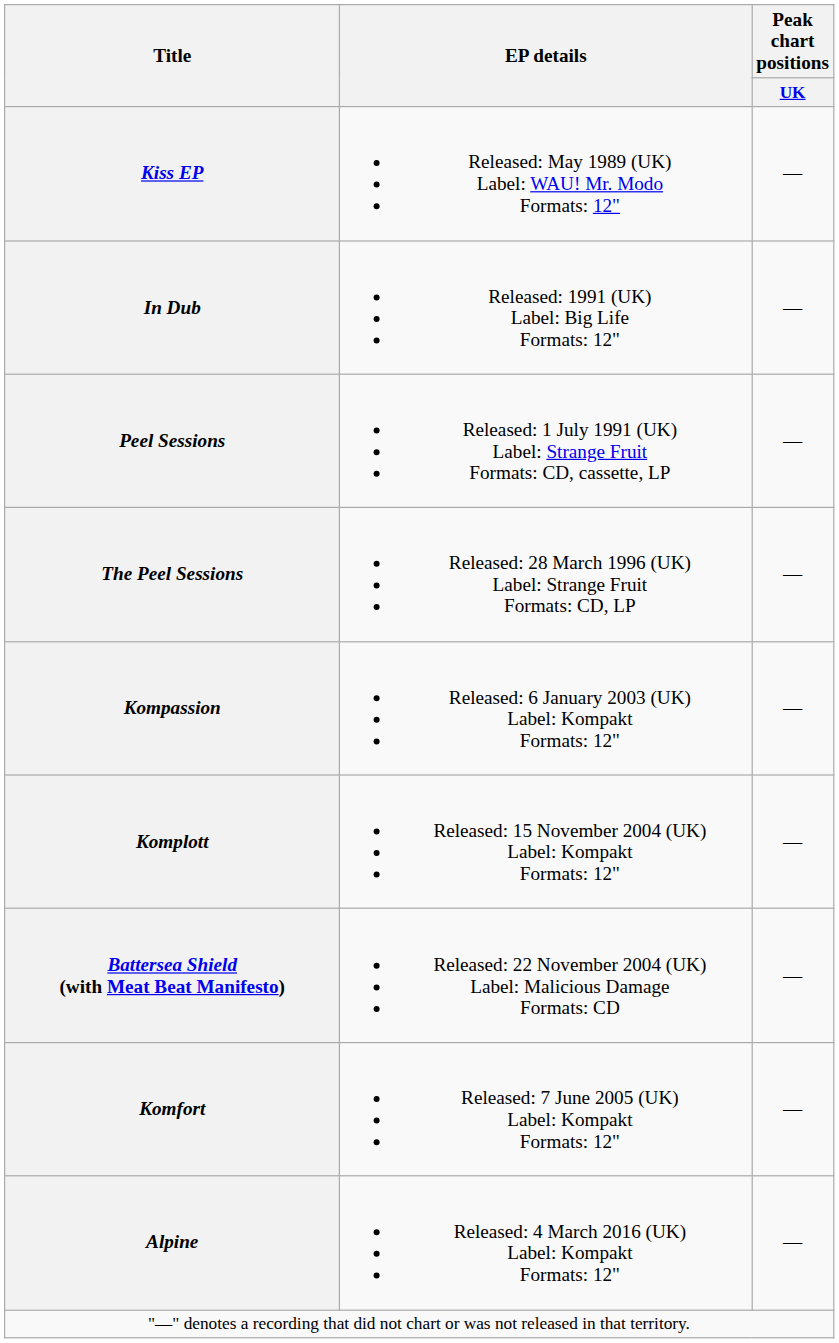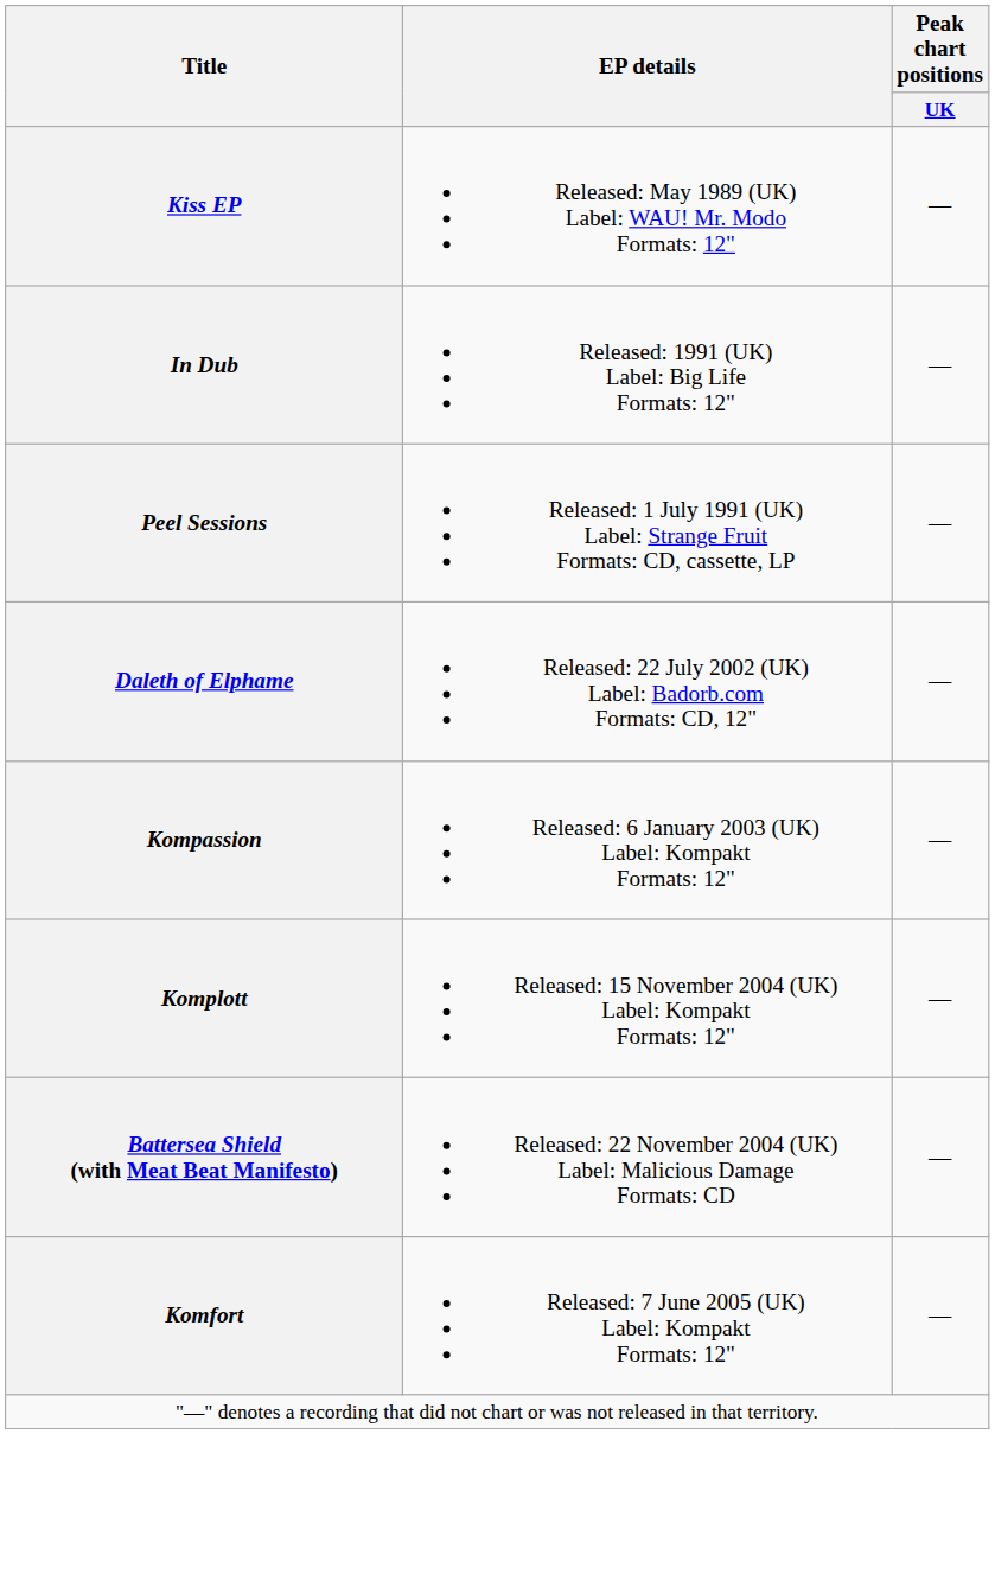- row: The Peel Sessions | Released: 28 March 1996 (UK) Label: Strange Fruit Formats: CD, LP | —
+ row: Daleth of Elphame | Released: 22 July 2002 (UK) Label: Badorb.com Formats: CD, 12" | —
- row: Alpine | Released: 4 March 2016 (UK) Label: Kompakt Formats: 12" | —
